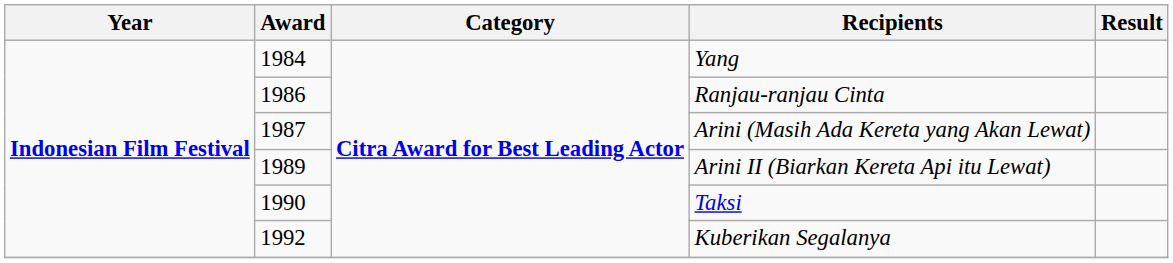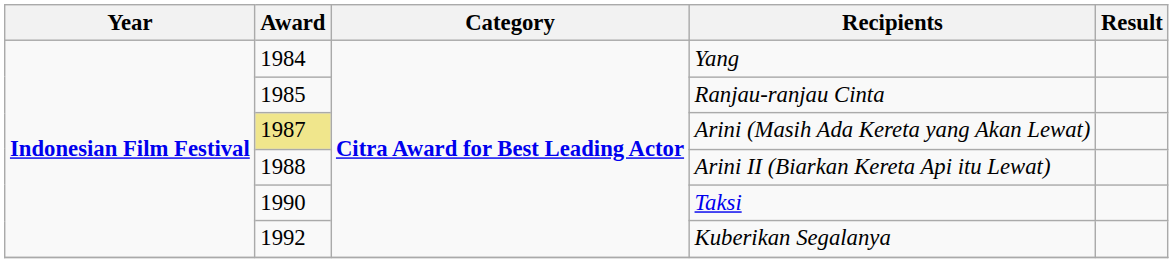Ranjau-ranjau Cinta | Award: 1986 -> 1985
Arini (Masih Ada Kereta yang Akan Lewat) | Award: no background -> khaki background
Arini II (Biarkan Kereta Api itu Lewat) | Award: 1989 -> 1988
